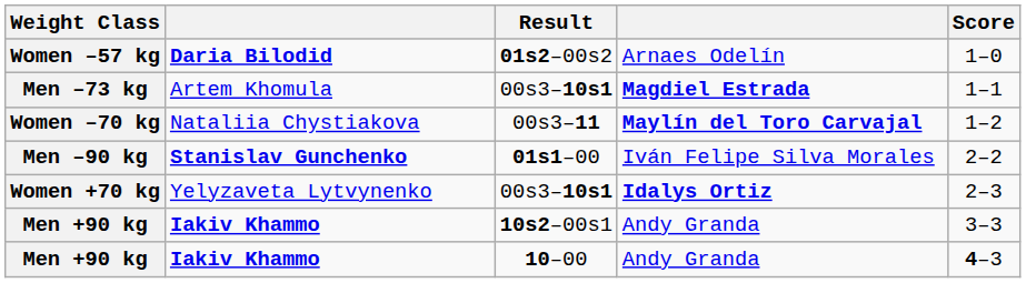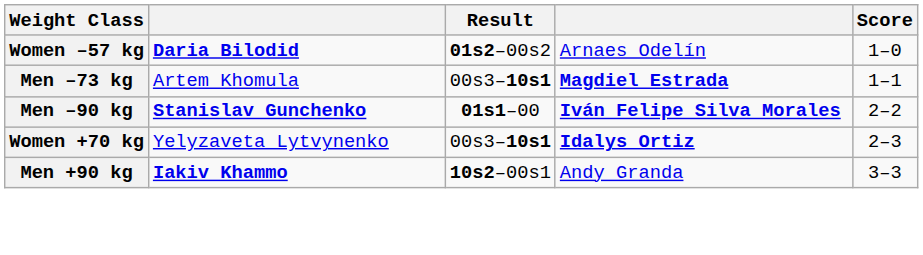- row: Women –70 kg | Nataliia Chystiakova | 00s3–11 | Maylín del Toro Carvajal | 1–2
Men –90 kg | column 4: normal -> bold
- row: Men +90 kg | Iakiv Khammo | 10–00 | Andy Granda | 4–3
